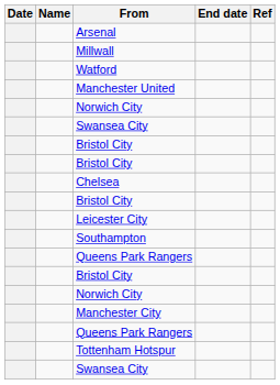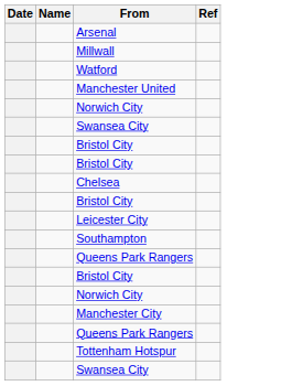- column: End date
